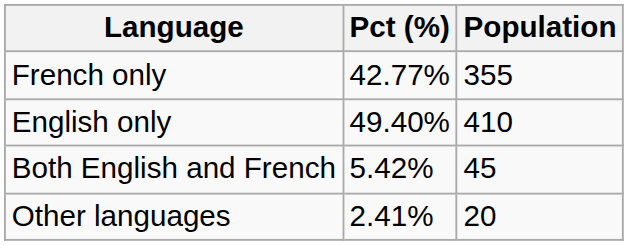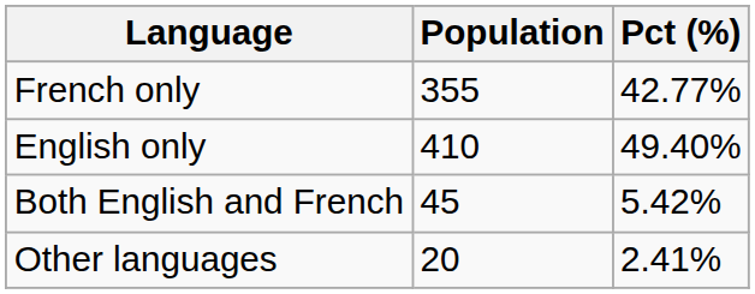columns swapped: Population <-> Pct (%)
